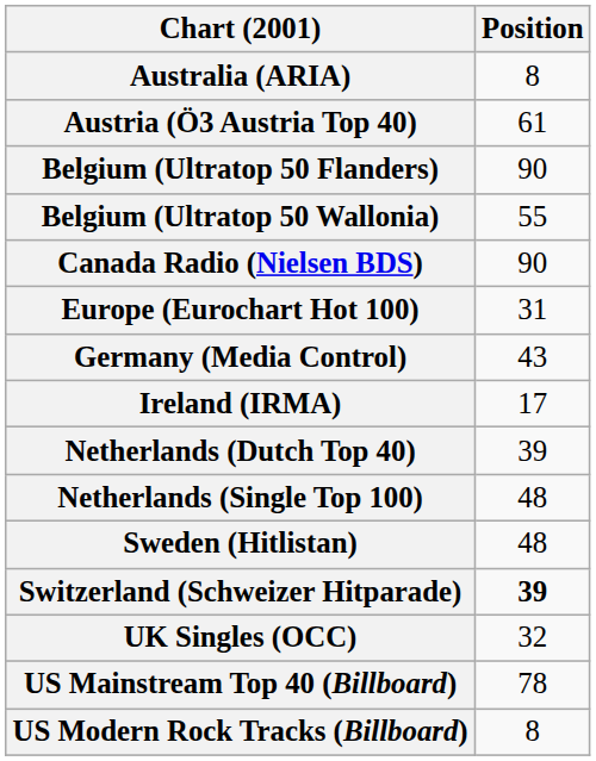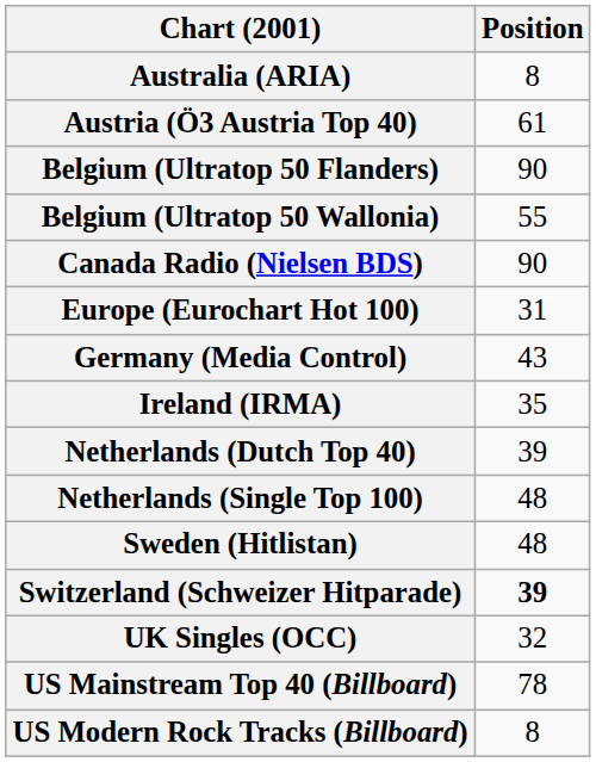Ireland (IRMA) | Position: 17 -> 35
